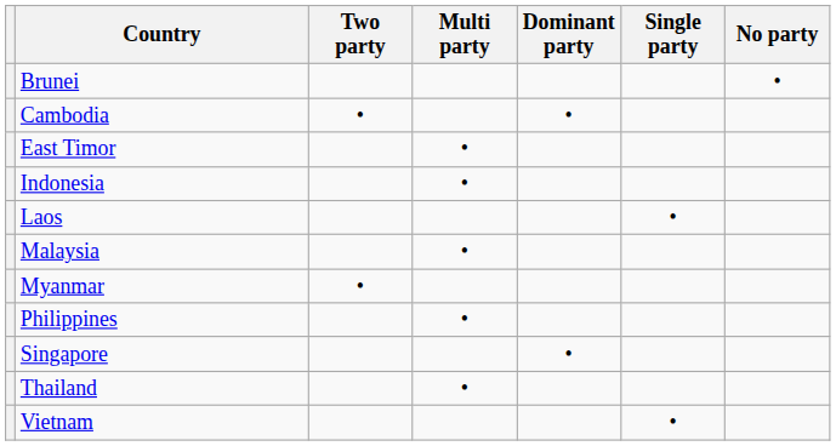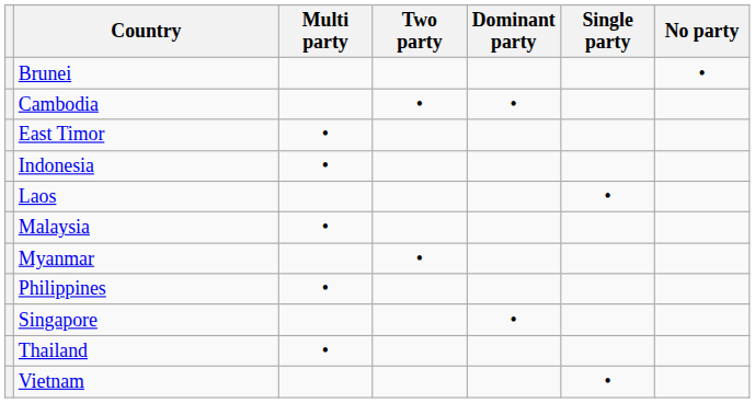columns swapped: Multi party <-> Two party
